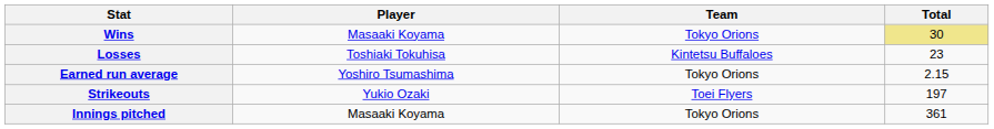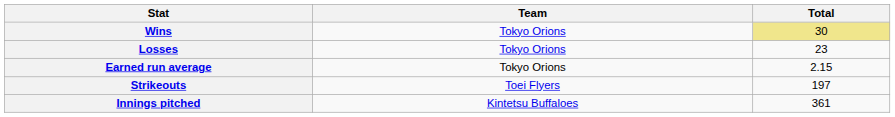- column: Player | Masaaki Koyama | Toshiaki Tokuhisa | Yoshiro Tsumashima | Yukio Ozaki | Masaaki Koyama
Losses | Team: Kintetsu Buffaloes -> Tokyo Orions
Innings pitched | Team: Tokyo Orions -> Kintetsu Buffaloes
